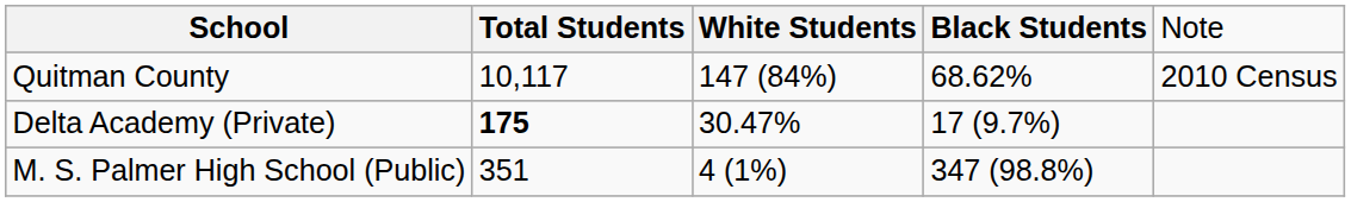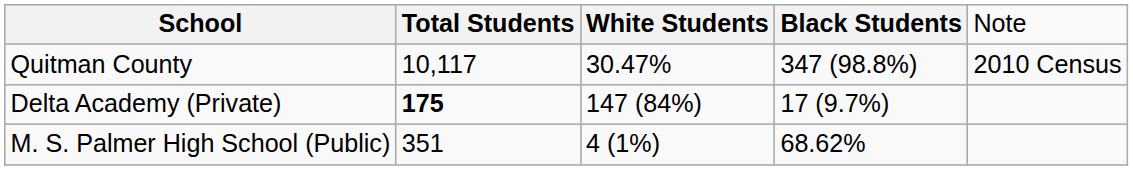Quitman County | column 3: 147 (84%) -> 30.47%
Quitman County | column 4: 68.62% -> 347 (98.8%)
Delta Academy (Private) | column 3: 30.47% -> 147 (84%)
M. S. Palmer High School (Public) | column 4: 347 (98.8%) -> 68.62%
